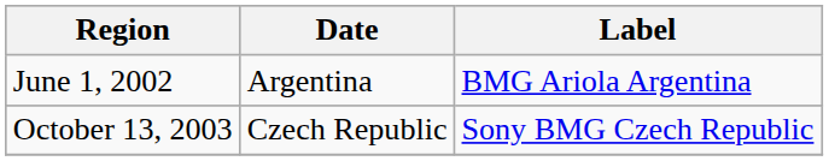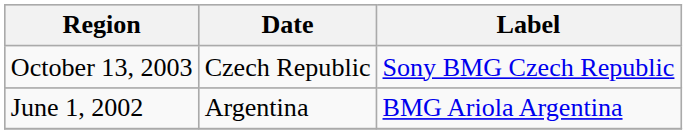rows swapped: June 1, 2002 <-> October 13, 2003
